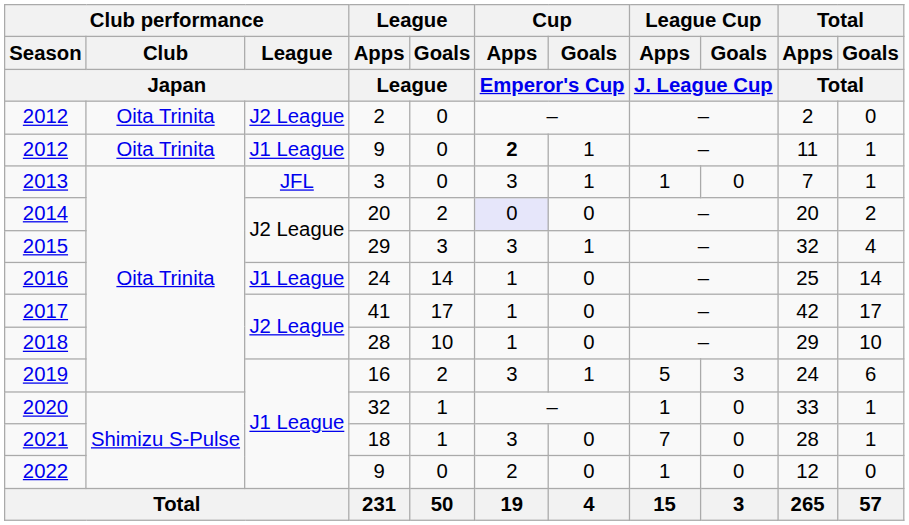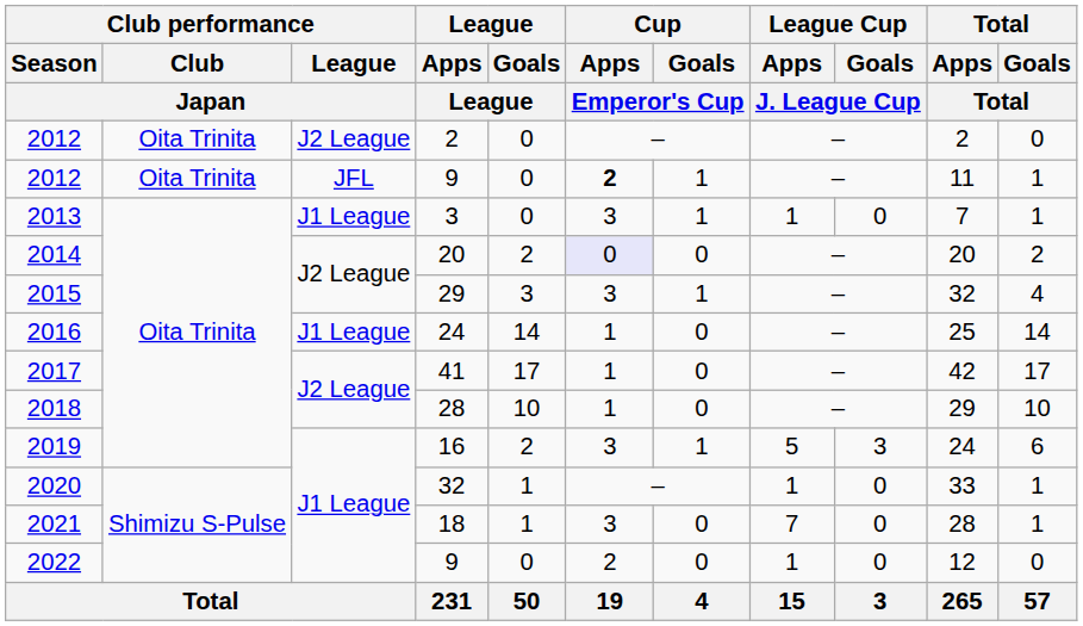2012 / 9 | Club performance / League / Japan: J1 League -> JFL
2013 | Club performance / League / Japan: JFL -> J1 League
